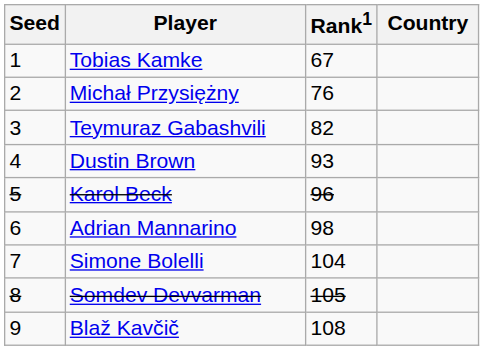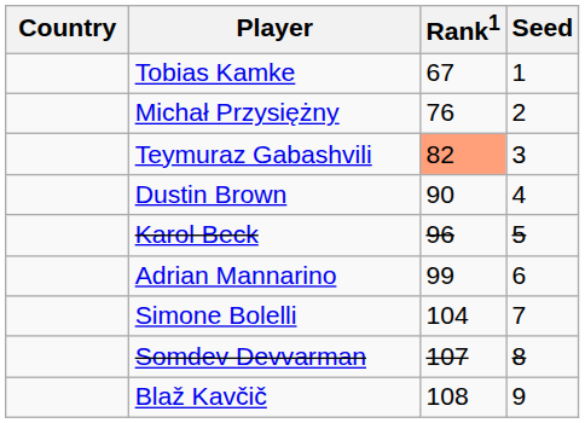columns swapped: Country <-> Seed
Teymuraz Gabashvili | Rank1: no background -> lightsalmon background
Dustin Brown | Rank1: 93 -> 90
Adrian Mannarino | Rank1: 98 -> 99
Somdev Devvarman | Rank1: 105 -> 107
